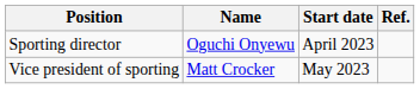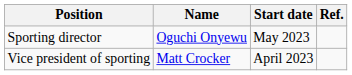Sporting director | Start date: April 2023 -> May 2023
Vice president of sporting | Start date: May 2023 -> April 2023
